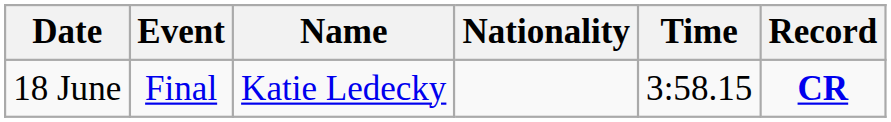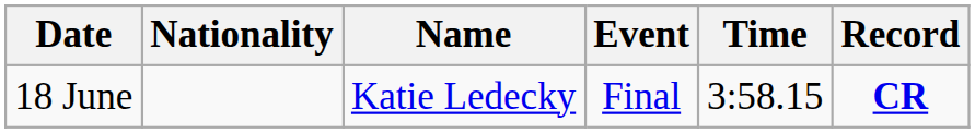columns swapped: Event <-> Nationality
